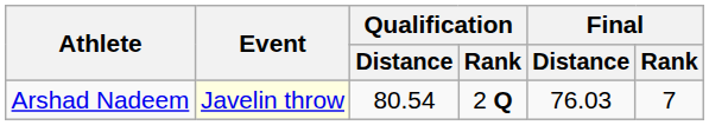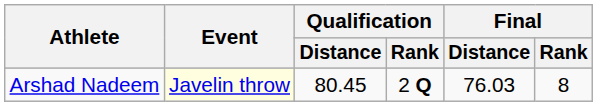Arshad Nadeem | Qualification / Distance: 80.54 -> 80.45
Arshad Nadeem | Final / Rank: 7 -> 8
